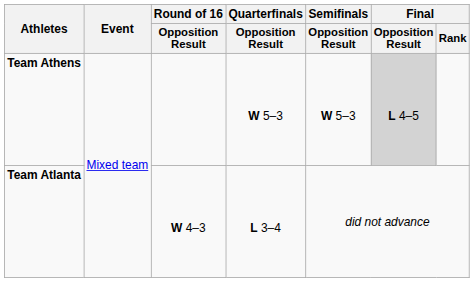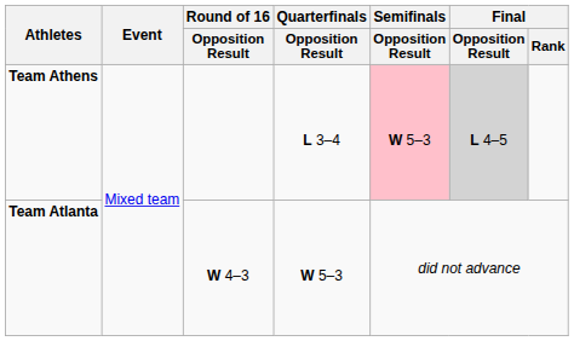Team Athens | Quarterfinals / Opposition Result: W 5–3 -> L 3–4
Team Athens | Semifinals / Opposition Result: no background -> pink background
Team Atlanta | Quarterfinals / Opposition Result: L 3–4 -> W 5–3
